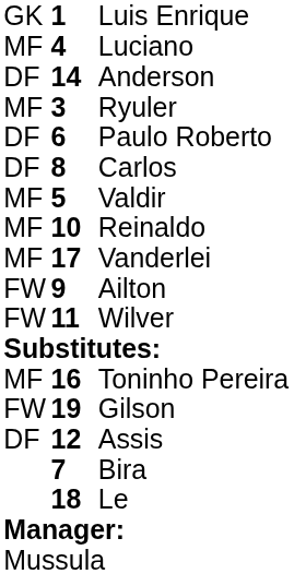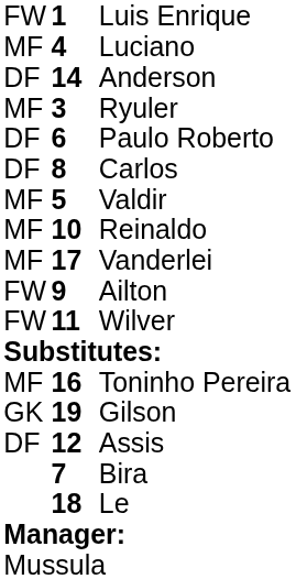Luis Enrique | column 1: GK -> FW
Gilson | column 1: FW -> GK
